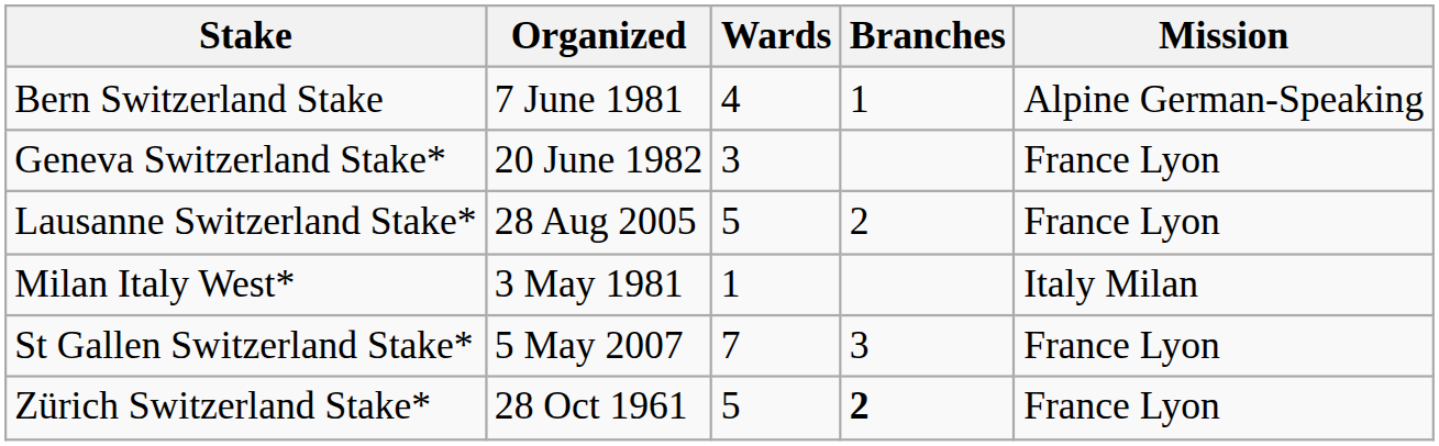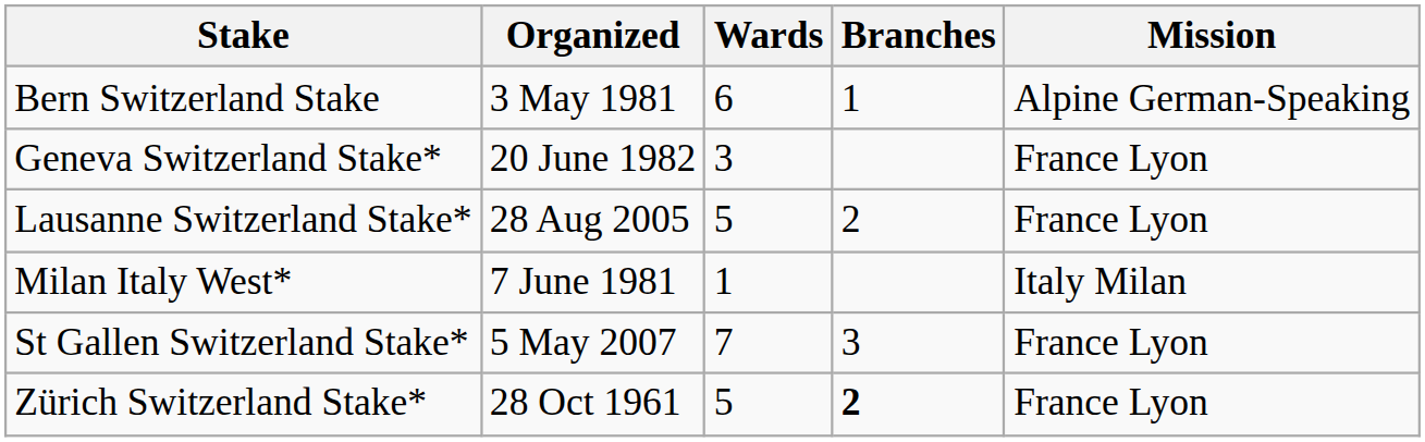Bern Switzerland Stake | Organized: 7 June 1981 -> 3 May 1981
Bern Switzerland Stake | Wards: 4 -> 6
Milan Italy West* | Organized: 3 May 1981 -> 7 June 1981
